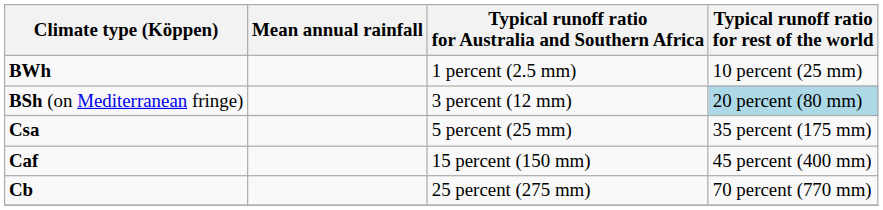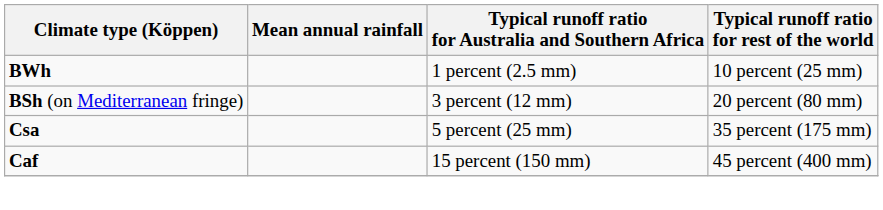BSh (on Mediterranean fringe) | Typical runoff ratio for rest of the world: lightblue background -> no background
- row: Cb | 25 percent (275 mm) | 70 percent (770 mm)
